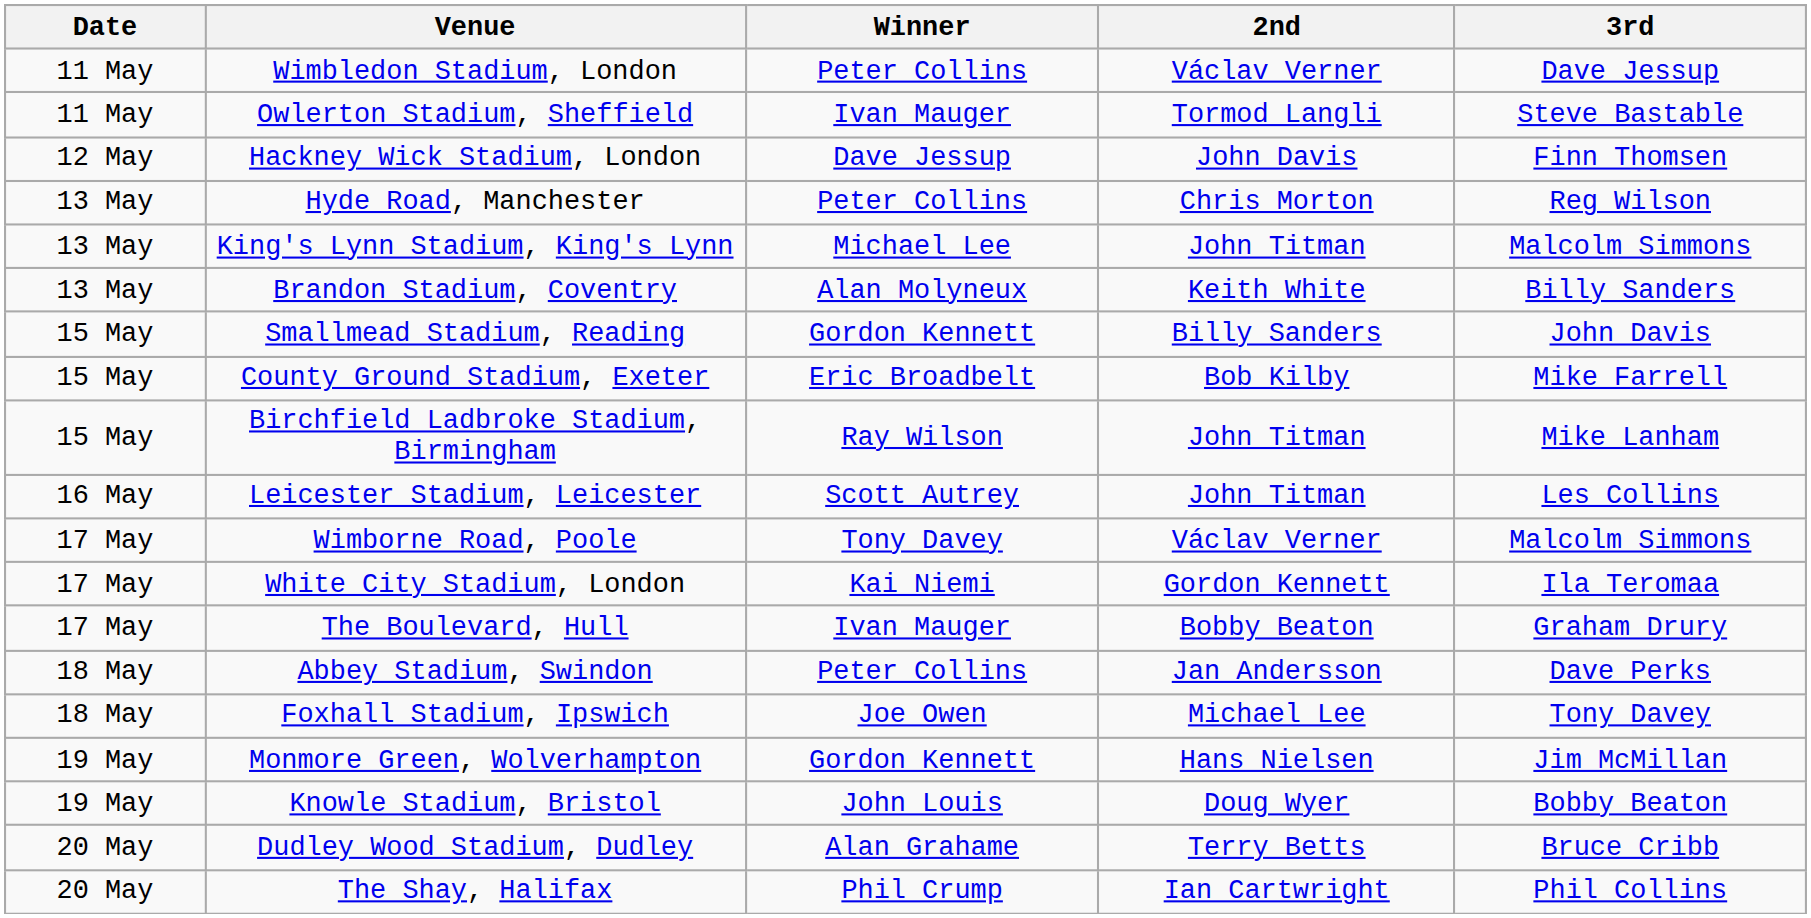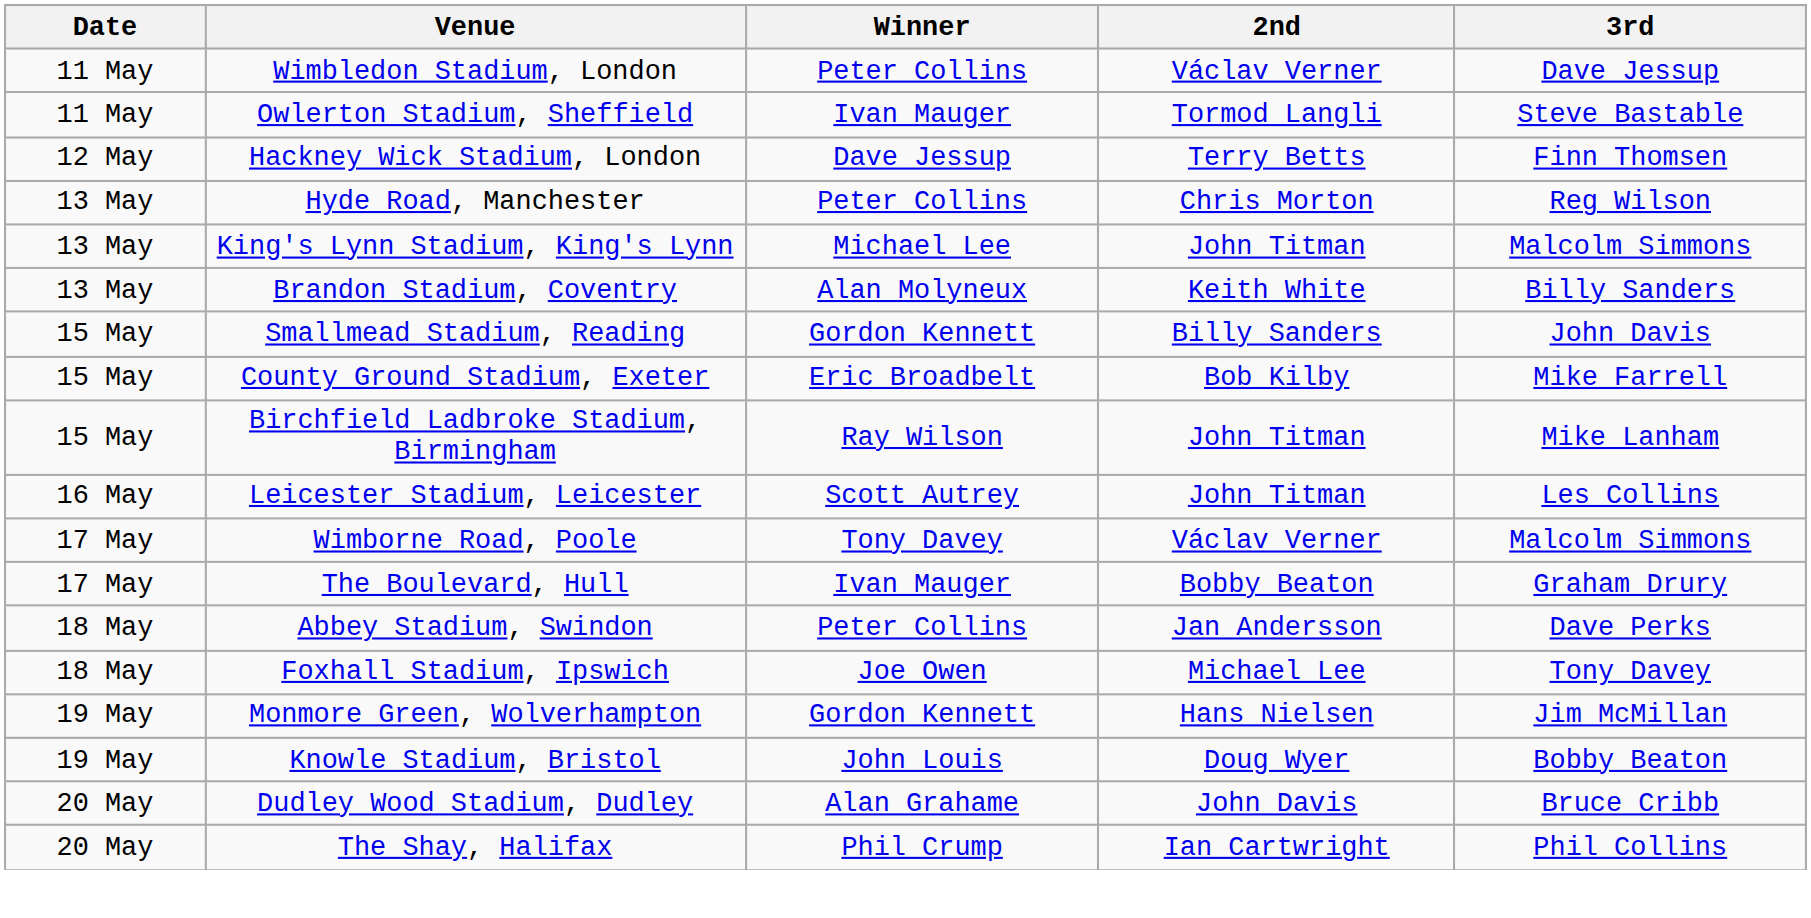Hackney Wick Stadium, London | 2nd: John Davis -> Terry Betts
- row: 17 May | White City Stadium, London | Kai Niemi | Gordon Kennett | Ila Teromaa
Dudley Wood Stadium, Dudley | 2nd: Terry Betts -> John Davis
